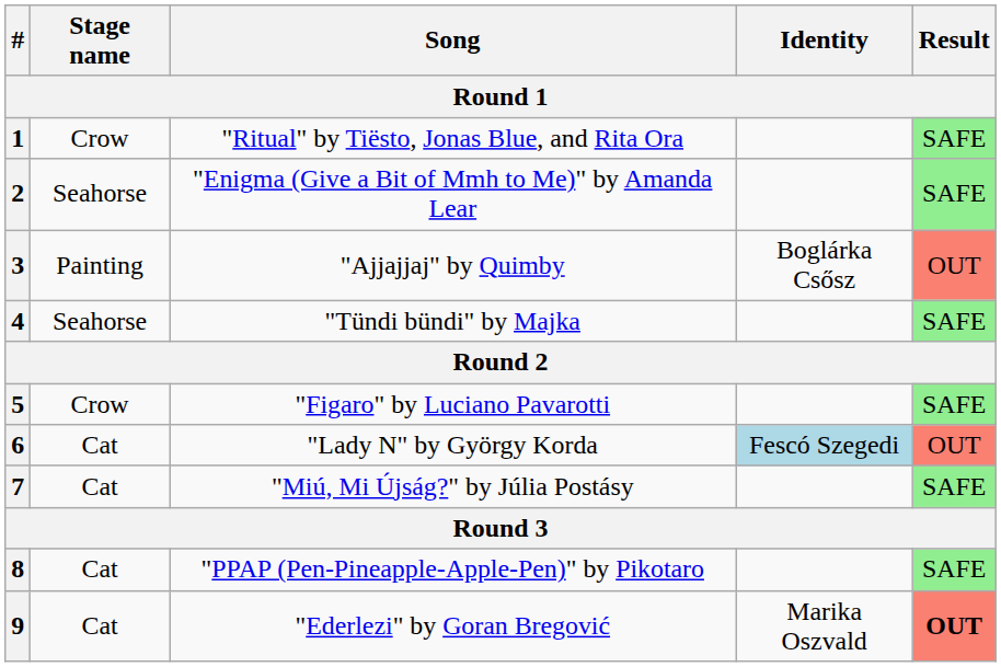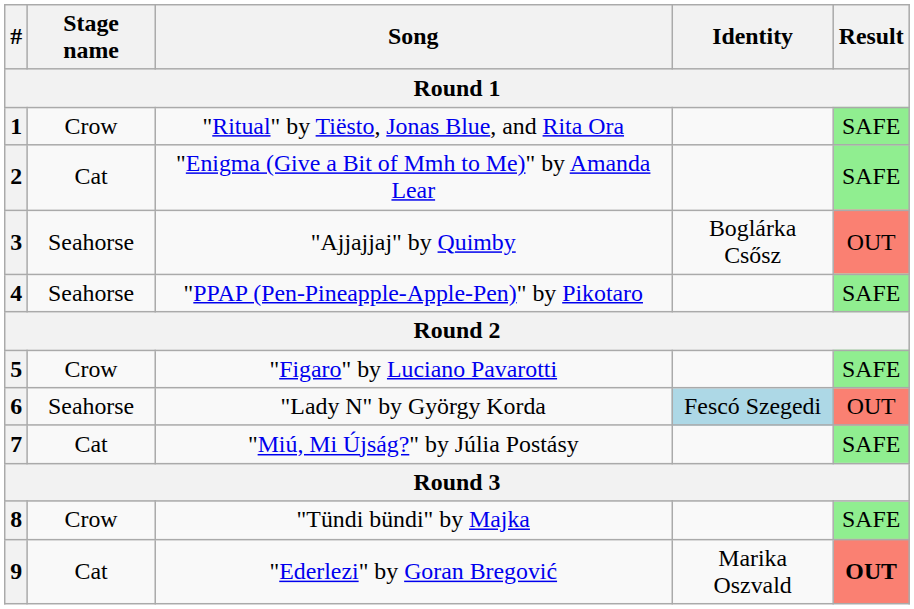2 | Stage name: Seahorse -> Cat
3 | Stage name: Painting -> Seahorse
4 | Song: "Tündi bündi" by Majka -> "PPAP (Pen-Pineapple-Apple-Pen)" by Pikotaro
6 | Stage name: Cat -> Seahorse
8 | Stage name: Cat -> Crow
8 | Song: "PPAP (Pen-Pineapple-Apple-Pen)" by Pikotaro -> "Tündi bündi" by Majka
